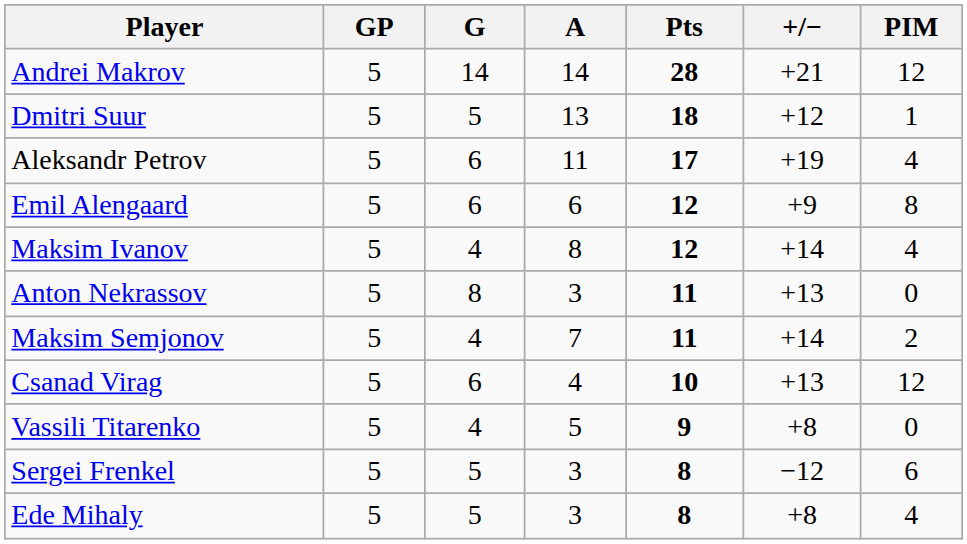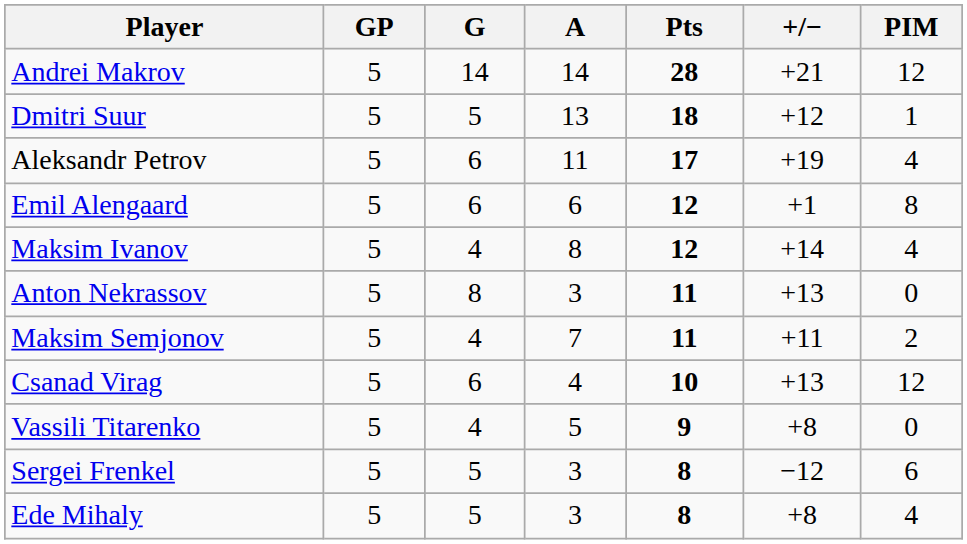Emil Alengaard | +/−: +9 -> +1
Maksim Semjonov | +/−: +14 -> +11
